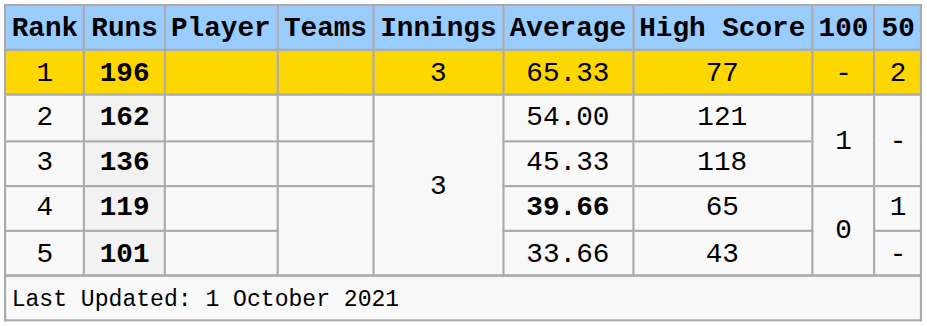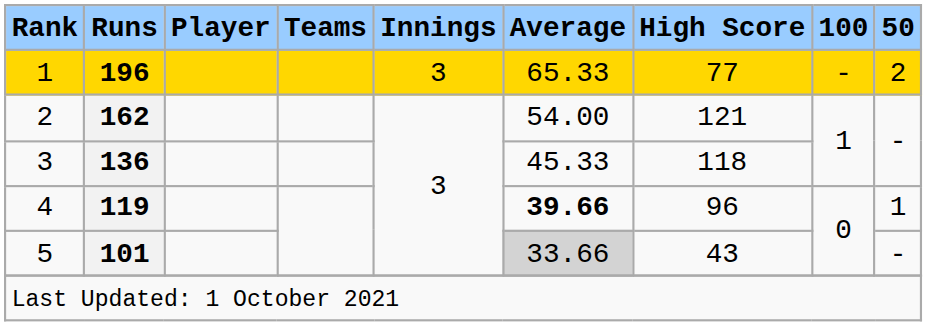4 | High Score: 65 -> 96
5 | Average: no background -> lightgrey background
